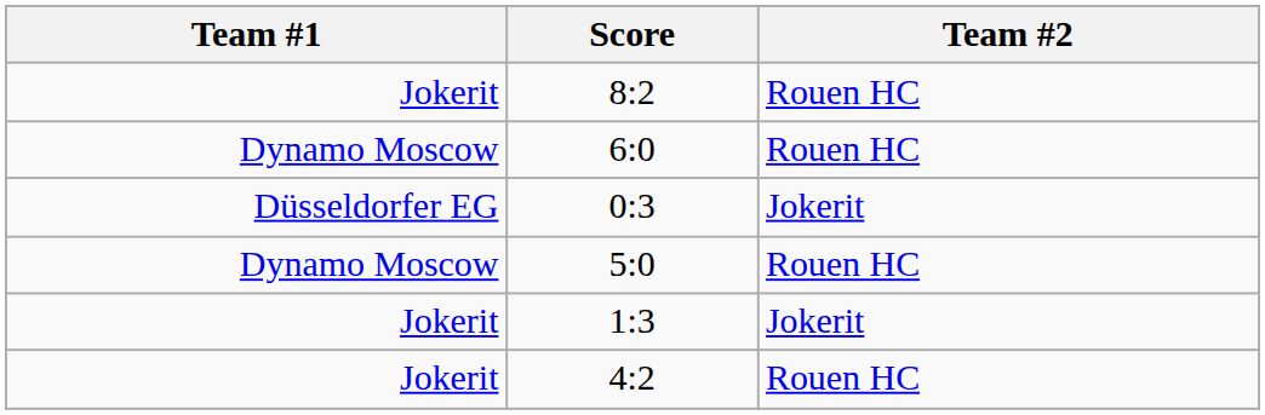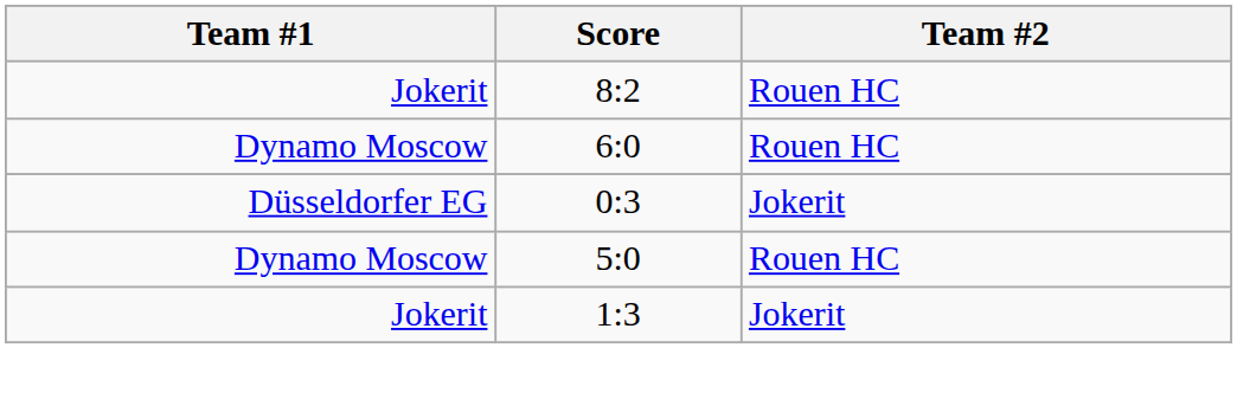- row: Jokerit | 4:2 | Rouen HC
